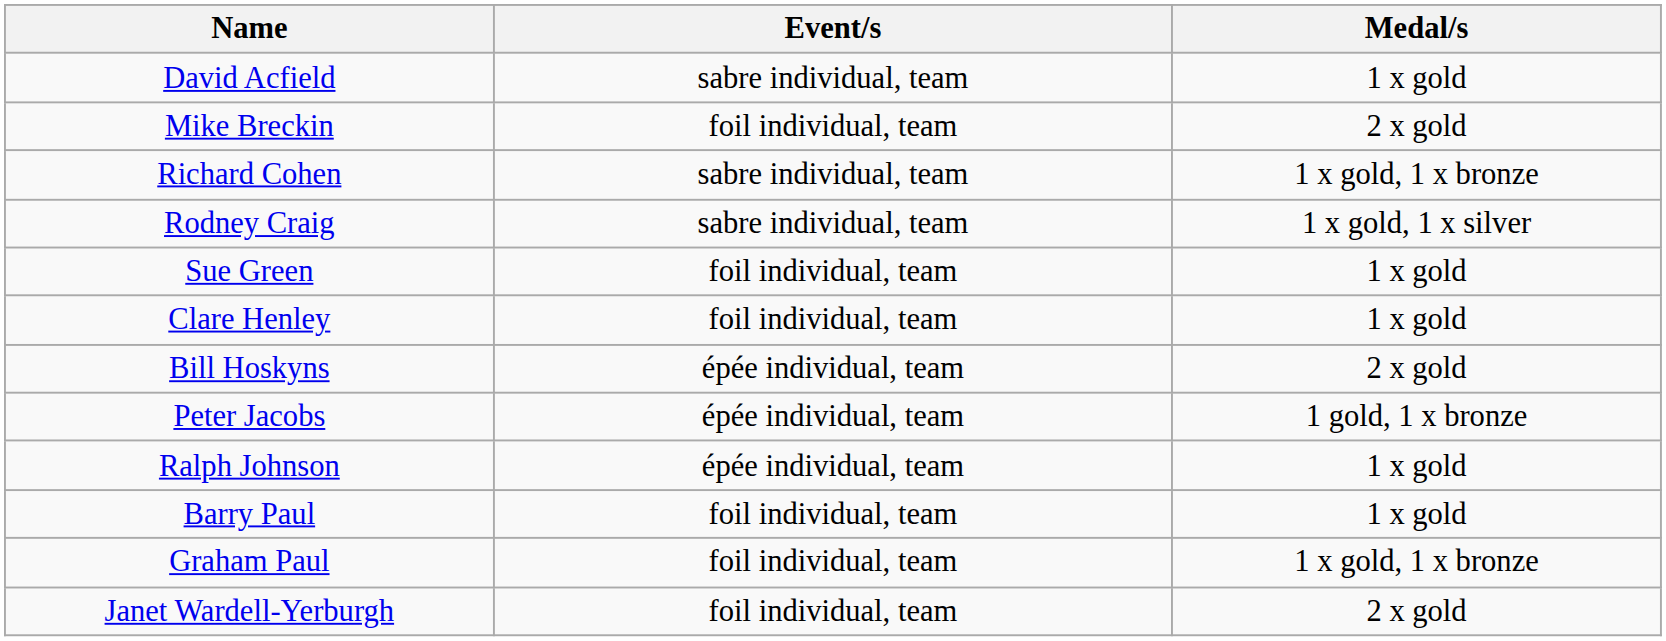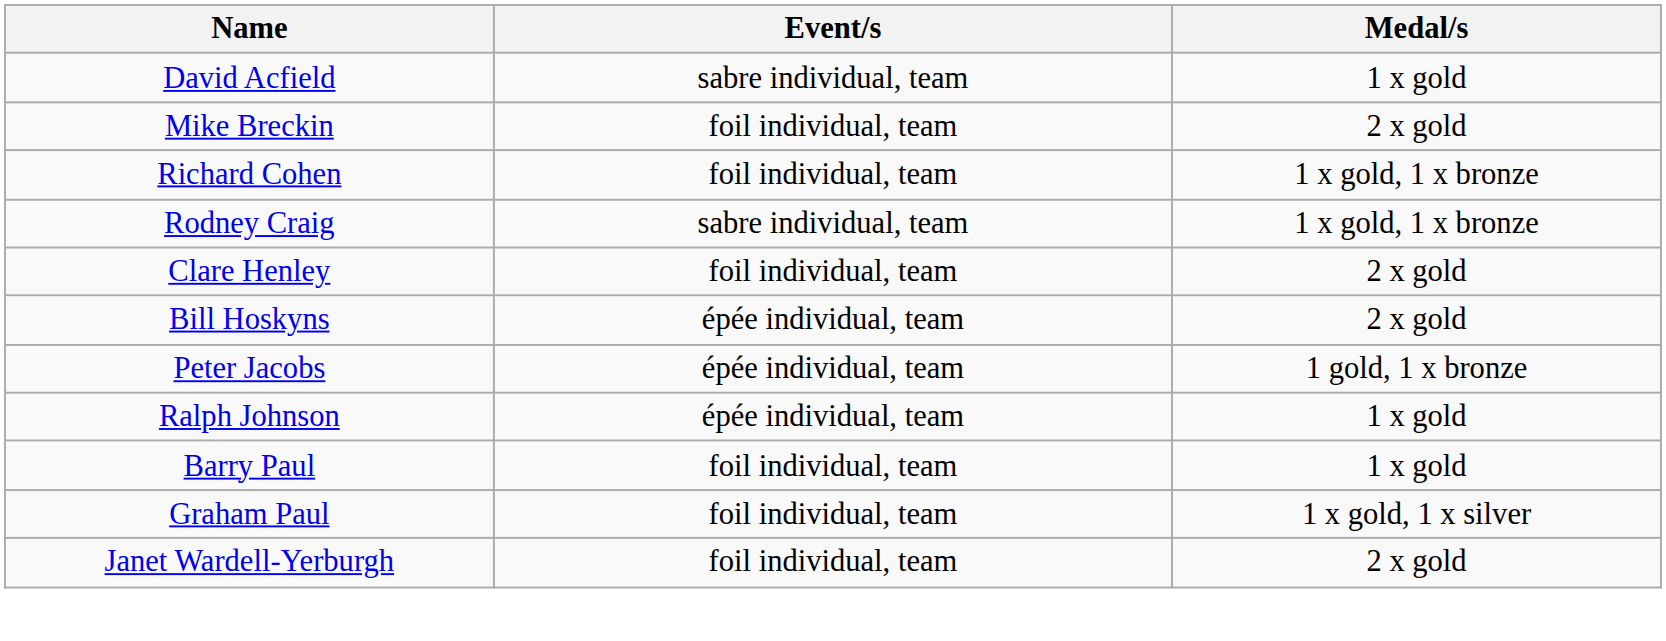Richard Cohen | Event/s: sabre individual, team -> foil individual, team
Rodney Craig | Medal/s: 1 x gold, 1 x silver -> 1 x gold, 1 x bronze
- row: Sue Green | foil individual, team | 1 x gold
Clare Henley | Medal/s: 1 x gold -> 2 x gold
Graham Paul | Medal/s: 1 x gold, 1 x bronze -> 1 x gold, 1 x silver
